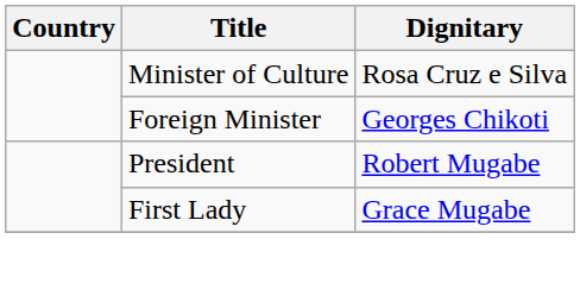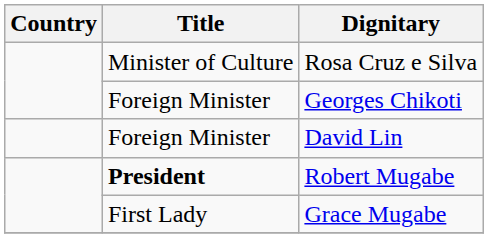+ row: Foreign Minister | David Lin
Robert Mugabe | Title: normal -> bold
